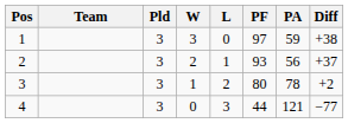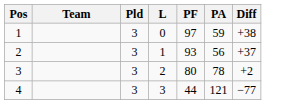- column: W | 3 | 2 | 1 | 0
